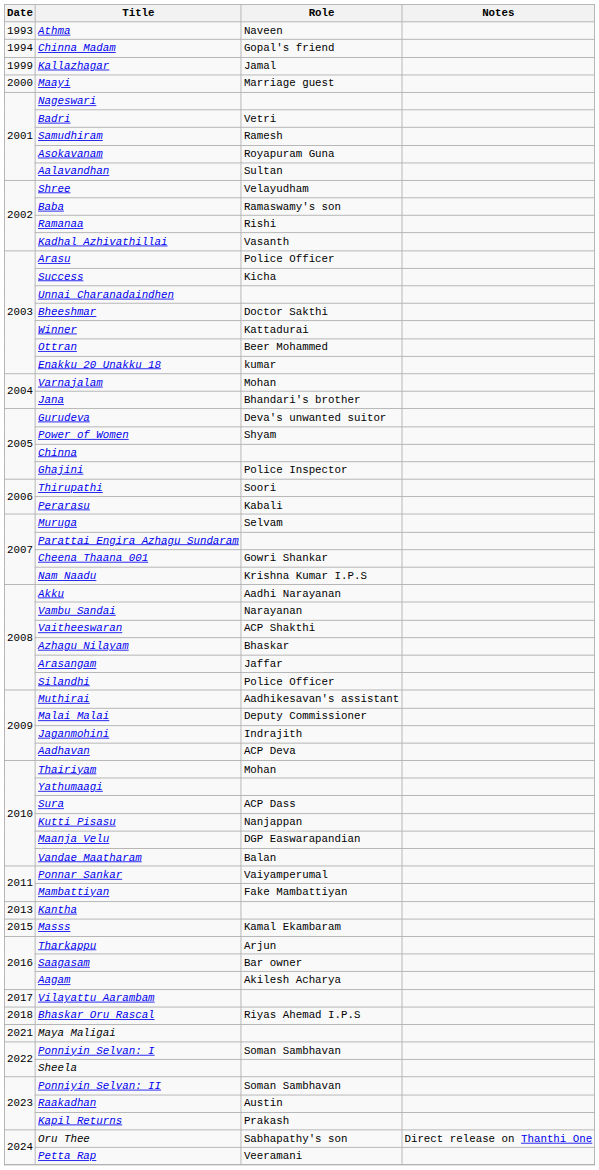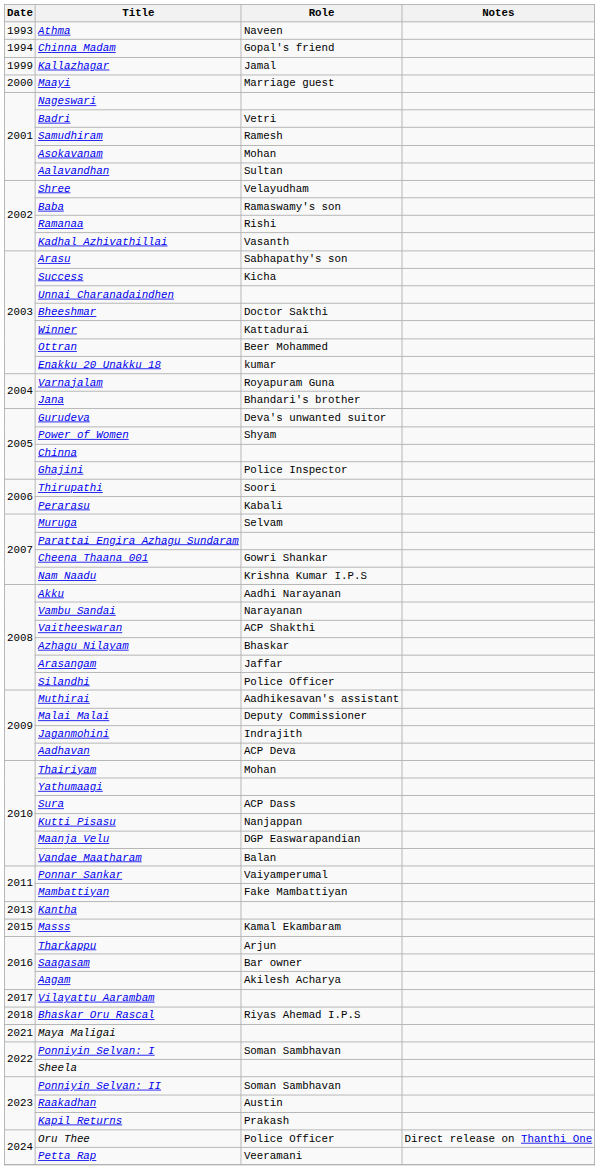Asokavanam | Role: Royapuram Guna -> Mohan
Arasu | Role: Police Officer -> Sabhapathy's son
Varnajalam | Role: Mohan -> Royapuram Guna
Oru Thee | Role: Sabhapathy's son -> Police Officer
